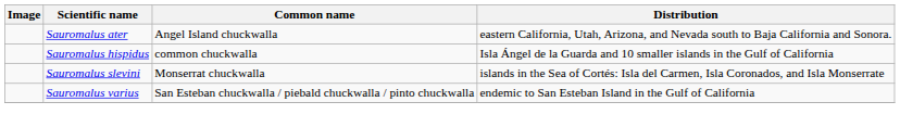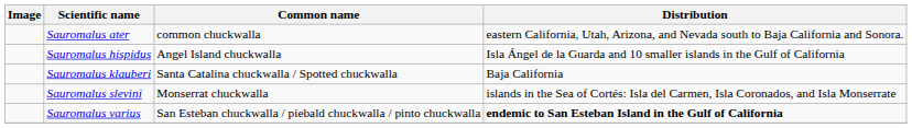Sauromalus ater | Common name: Angel Island chuckwalla -> common chuckwalla
Sauromalus hispidus | Common name: common chuckwalla -> Angel Island chuckwalla
+ row: Sauromalus klauberi | Santa Catalina chuckwalla / Spotted chuckwalla | Baja California
Sauromalus varius | Distribution: normal -> bold
